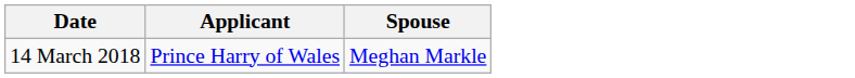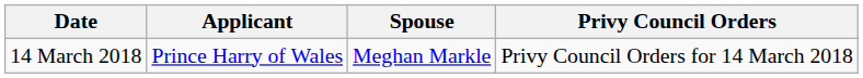+ column: Privy Council Orders | Privy Council Orders for 14 March 2018
